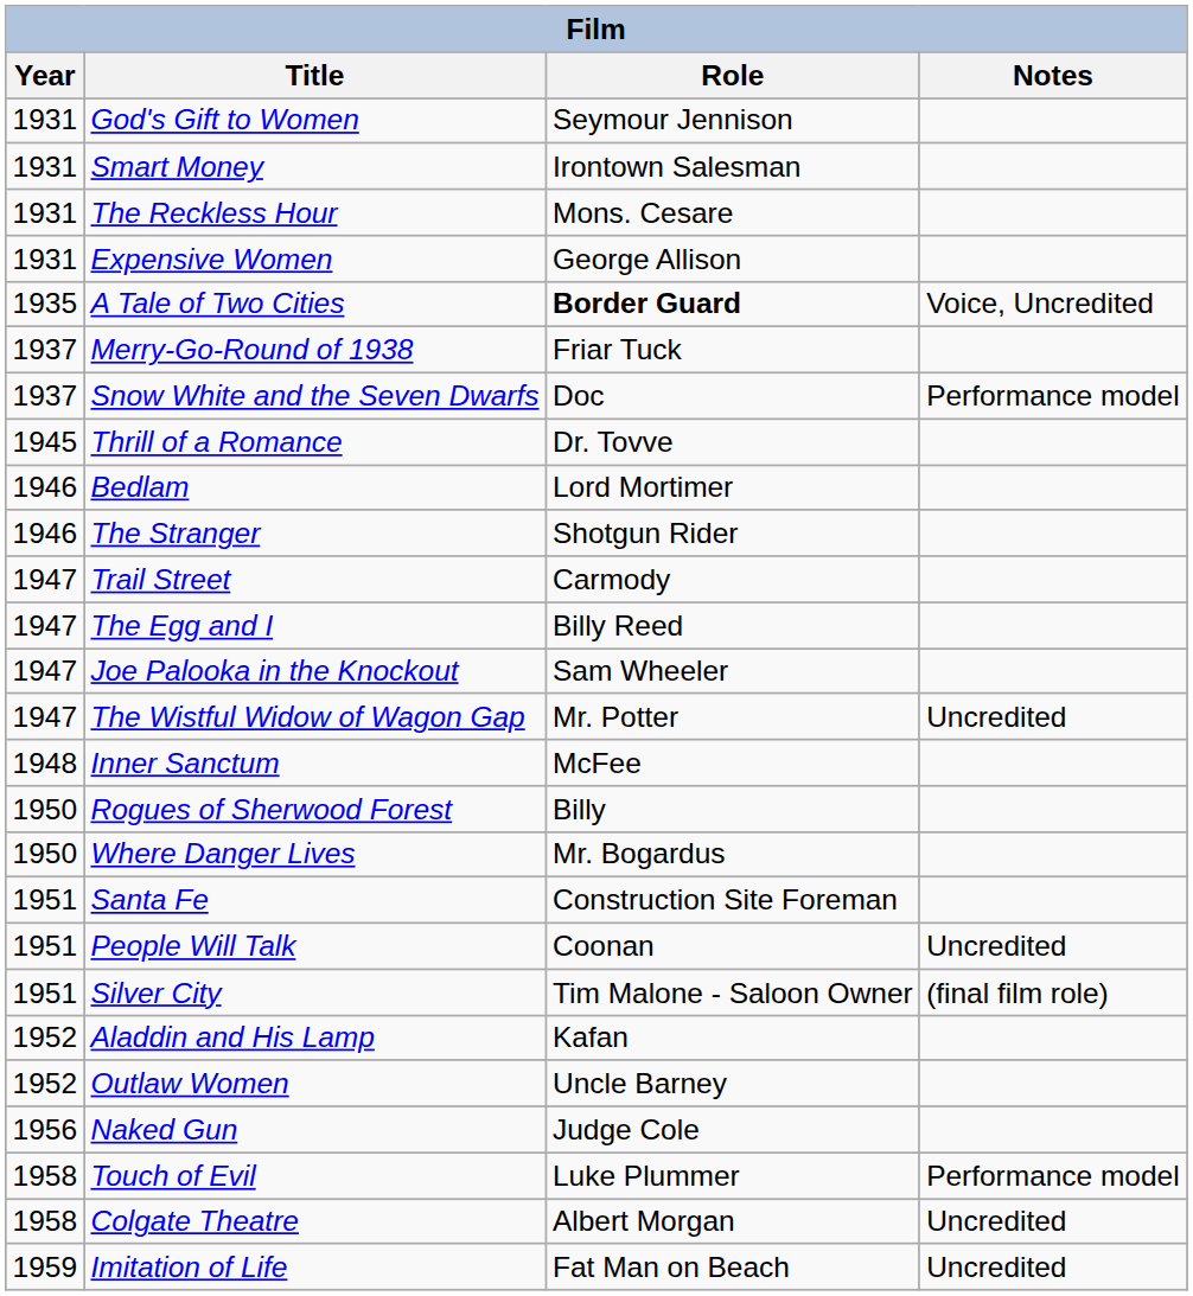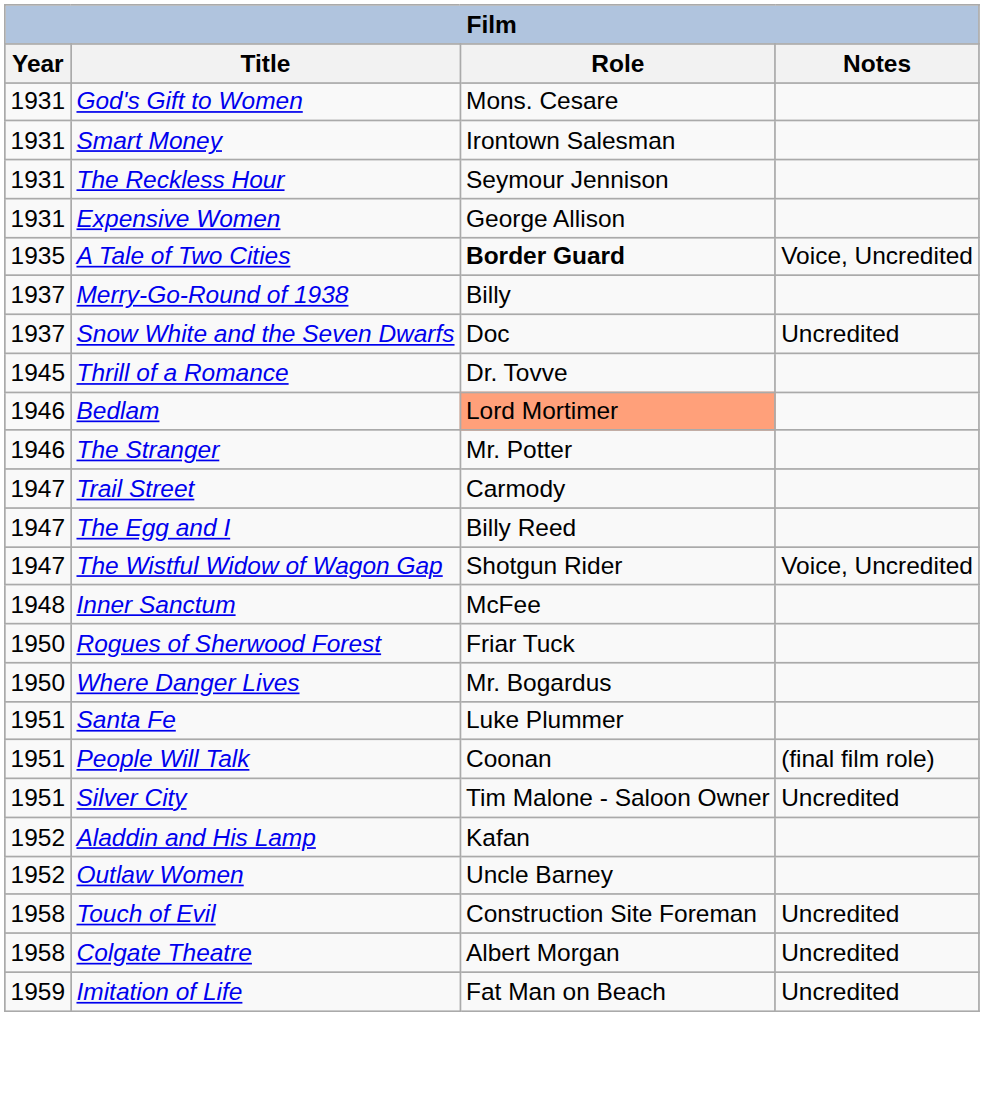God's Gift to Women | Role: Seymour Jennison -> Mons. Cesare
The Reckless Hour | Role: Mons. Cesare -> Seymour Jennison
Merry-Go-Round of 1938 | Role: Friar Tuck -> Billy
Snow White and the Seven Dwarfs | Notes: Performance model -> Uncredited
Bedlam | Role: no background -> lightsalmon background
The Stranger | Role: Shotgun Rider -> Mr. Potter
- row: 1947 | Joe Palooka in the Knockout | Sam Wheeler
The Wistful Widow of Wagon Gap | Role: Mr. Potter -> Shotgun Rider
The Wistful Widow of Wagon Gap | Notes: Uncredited -> Voice, Uncredited
Rogues of Sherwood Forest | Role: Billy -> Friar Tuck
Santa Fe | Role: Construction Site Foreman -> Luke Plummer
People Will Talk | Notes: Uncredited -> (final film role)
Silver City | Notes: (final film role) -> Uncredited
- row: 1956 | Naked Gun | Judge Cole
Touch of Evil | Role: Luke Plummer -> Construction Site Foreman
Touch of Evil | Notes: Performance model -> Uncredited
